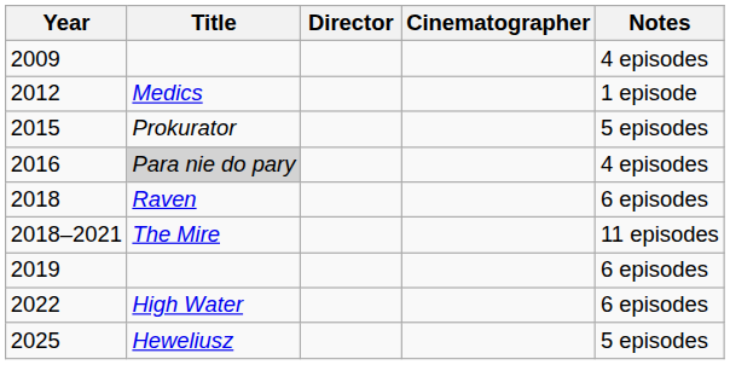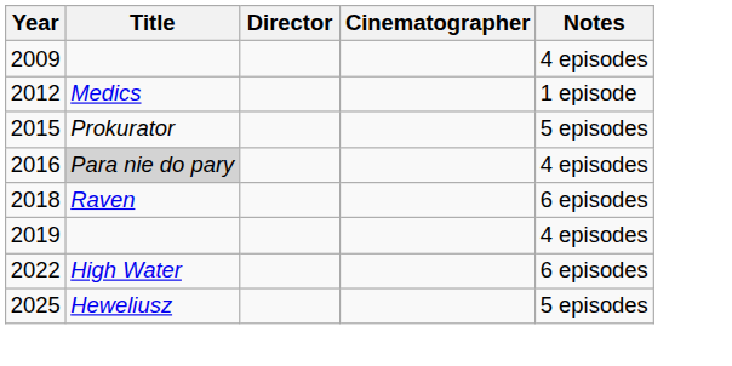- row: 2018–2021 | The Mire | 11 episodes
2019 | Notes: 6 episodes -> 4 episodes
